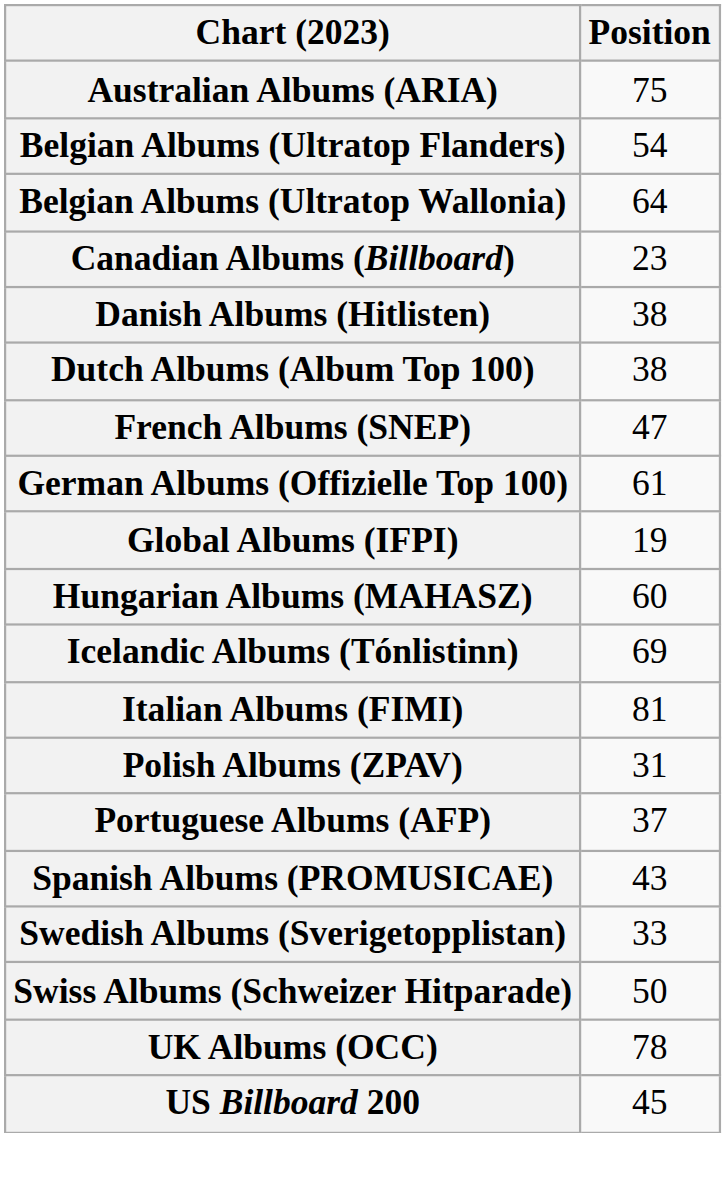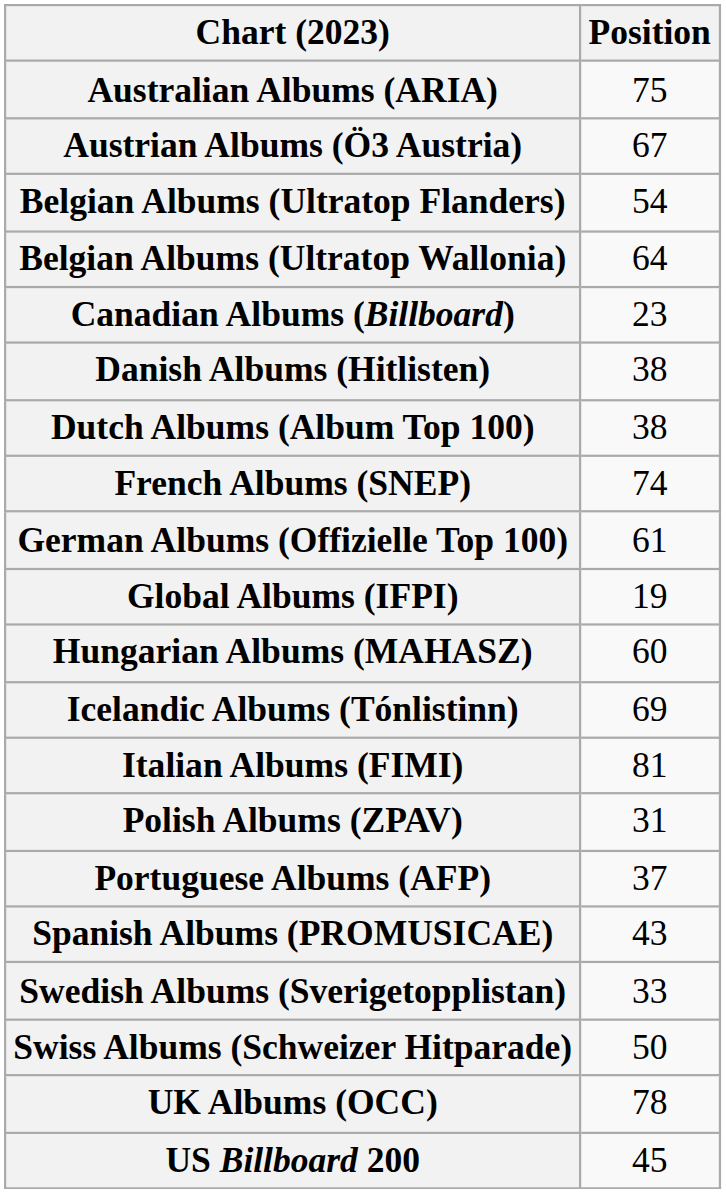+ row: Austrian Albums (Ö3 Austria) | 67
French Albums (SNEP) | Position: 47 -> 74
